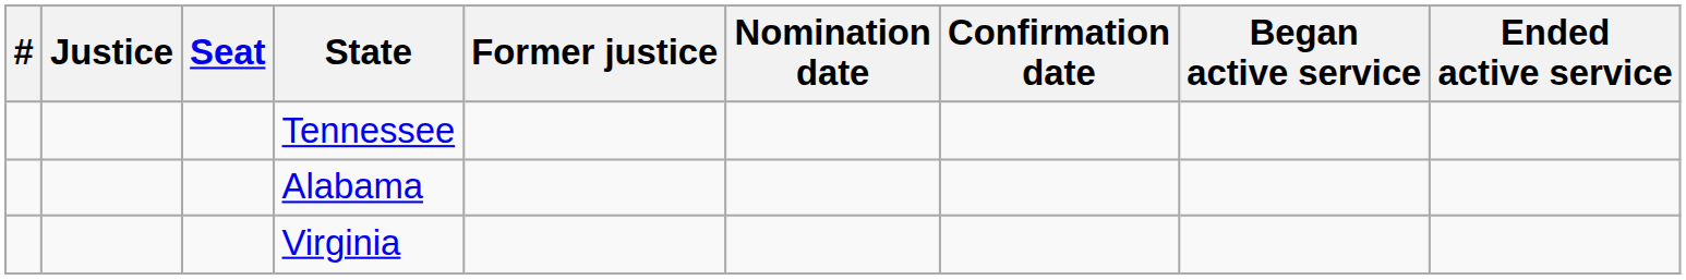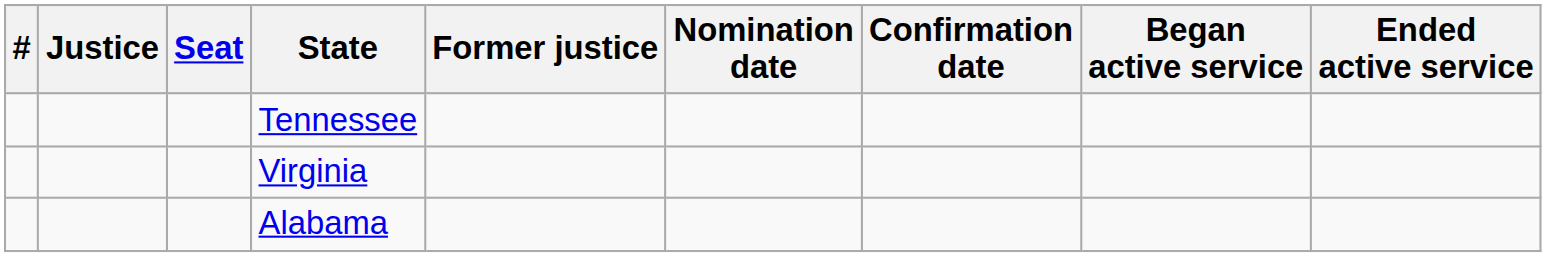rows swapped: Alabama <-> Virginia
